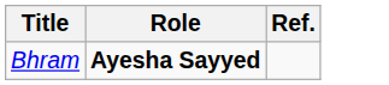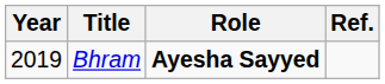+ column: Year | 2019
